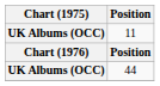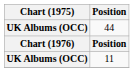rows swapped: 11 <-> 44
